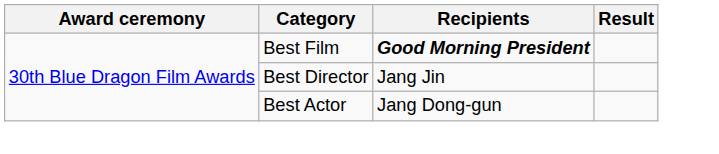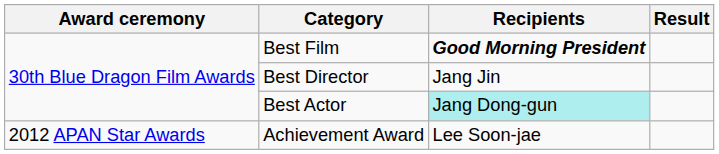Best Actor | Recipients: no background -> paleturquoise background
+ row: 2012 APAN Star Awards | Achievement Award | Lee Soon-jae
